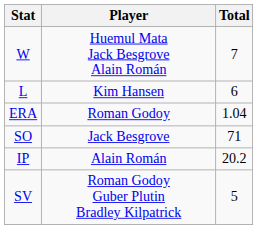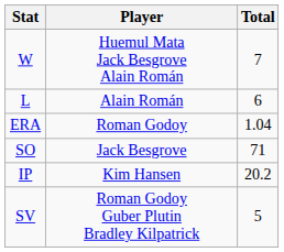L | Player: Kim Hansen -> Alain Román
IP | Player: Alain Román -> Kim Hansen
